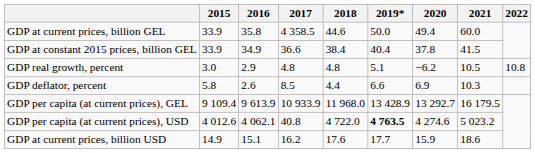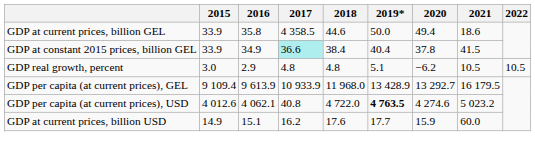GDP at current prices, billion GEL | 2021: 60.0 -> 18.6
GDP at constant 2015 prices, billion GEL | 2017: no background -> paleturquoise background
GDP real growth, percent | 2022: 10.8 -> 10.5
- row: GDP deflator, percent | 5.8 | 2.6 | 8.5 | 4.4 | 6.6 | 6.9 | 10.3
GDP at current prices, billion USD | 2021: 18.6 -> 60.0
